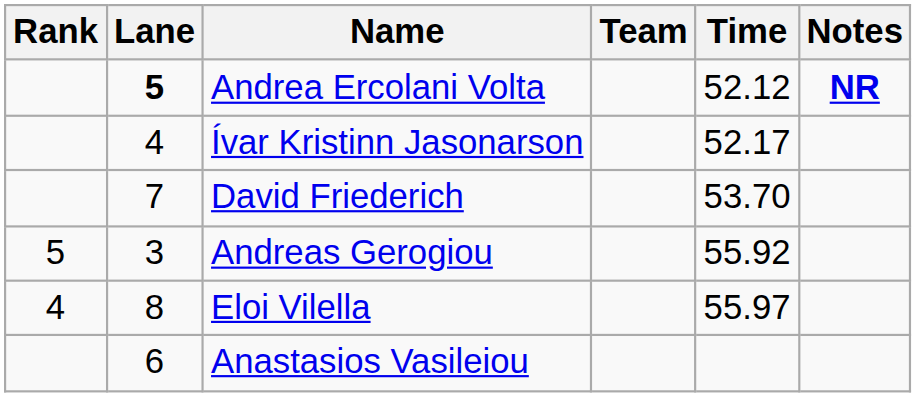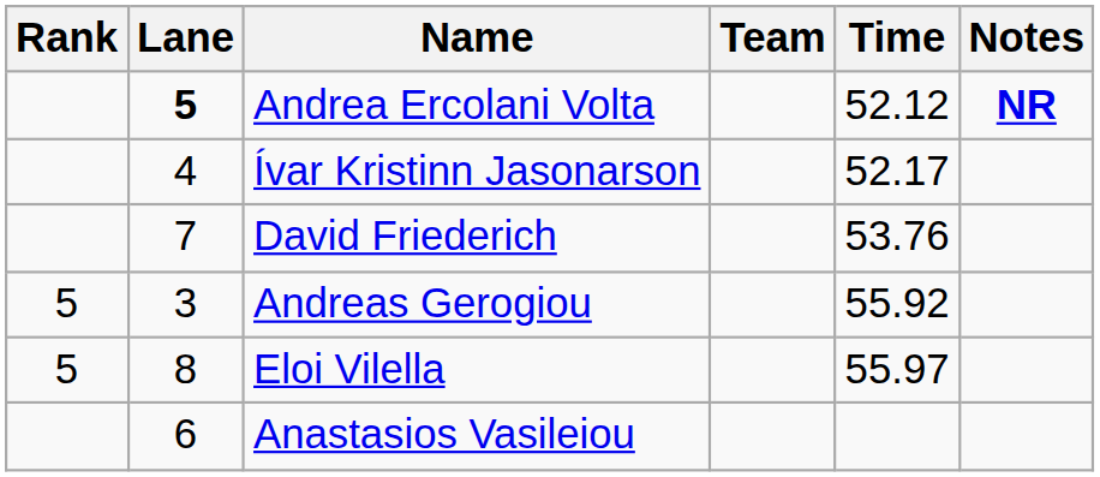David Friederich | Time: 53.70 -> 53.76
Eloi Vilella | Rank: 4 -> 5
